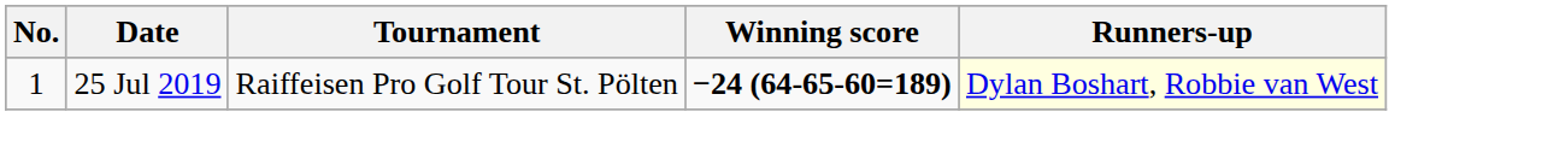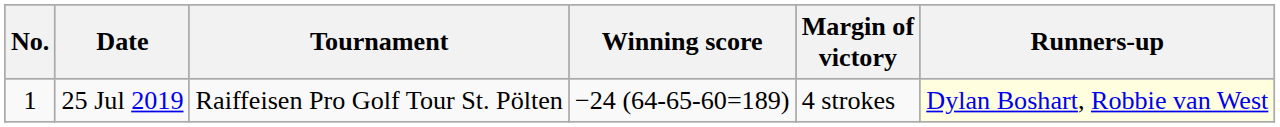+ column: Margin of victory | 4 strokes
25 Jul 2019 | Winning score: bold -> normal
